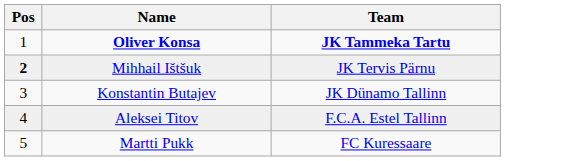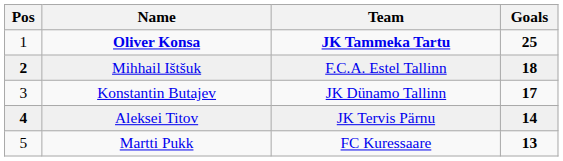+ column: Goals | 25 | 18 | 17 | 14 | 13
Mihhail Ištšuk | Team: JK Tervis Pärnu -> F.C.A. Estel Tallinn
Aleksei Titov | Pos: normal -> bold
Aleksei Titov | Team: F.C.A. Estel Tallinn -> JK Tervis Pärnu
